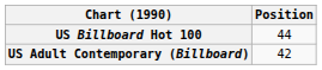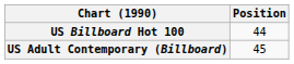US Adult Contemporary (Billboard) | Position: 42 -> 45
